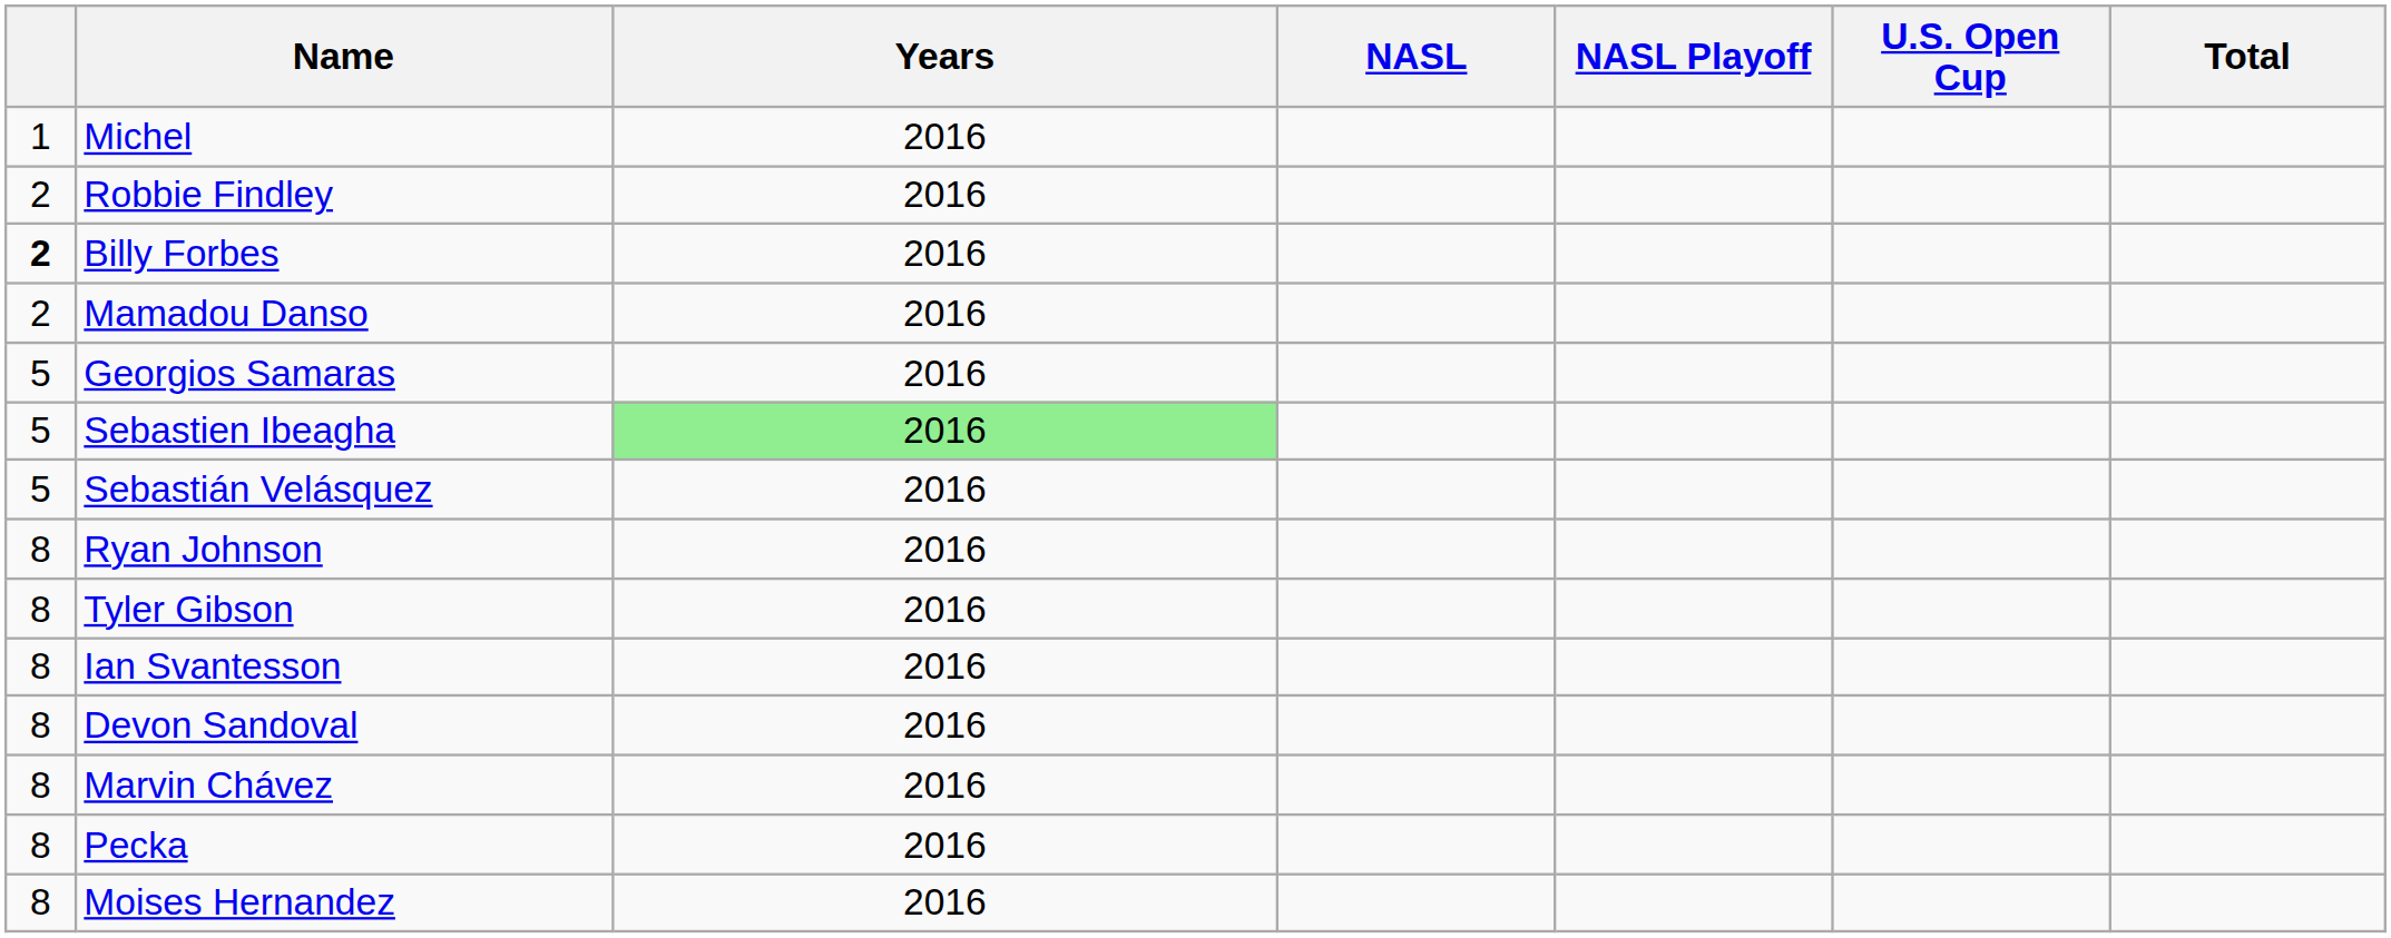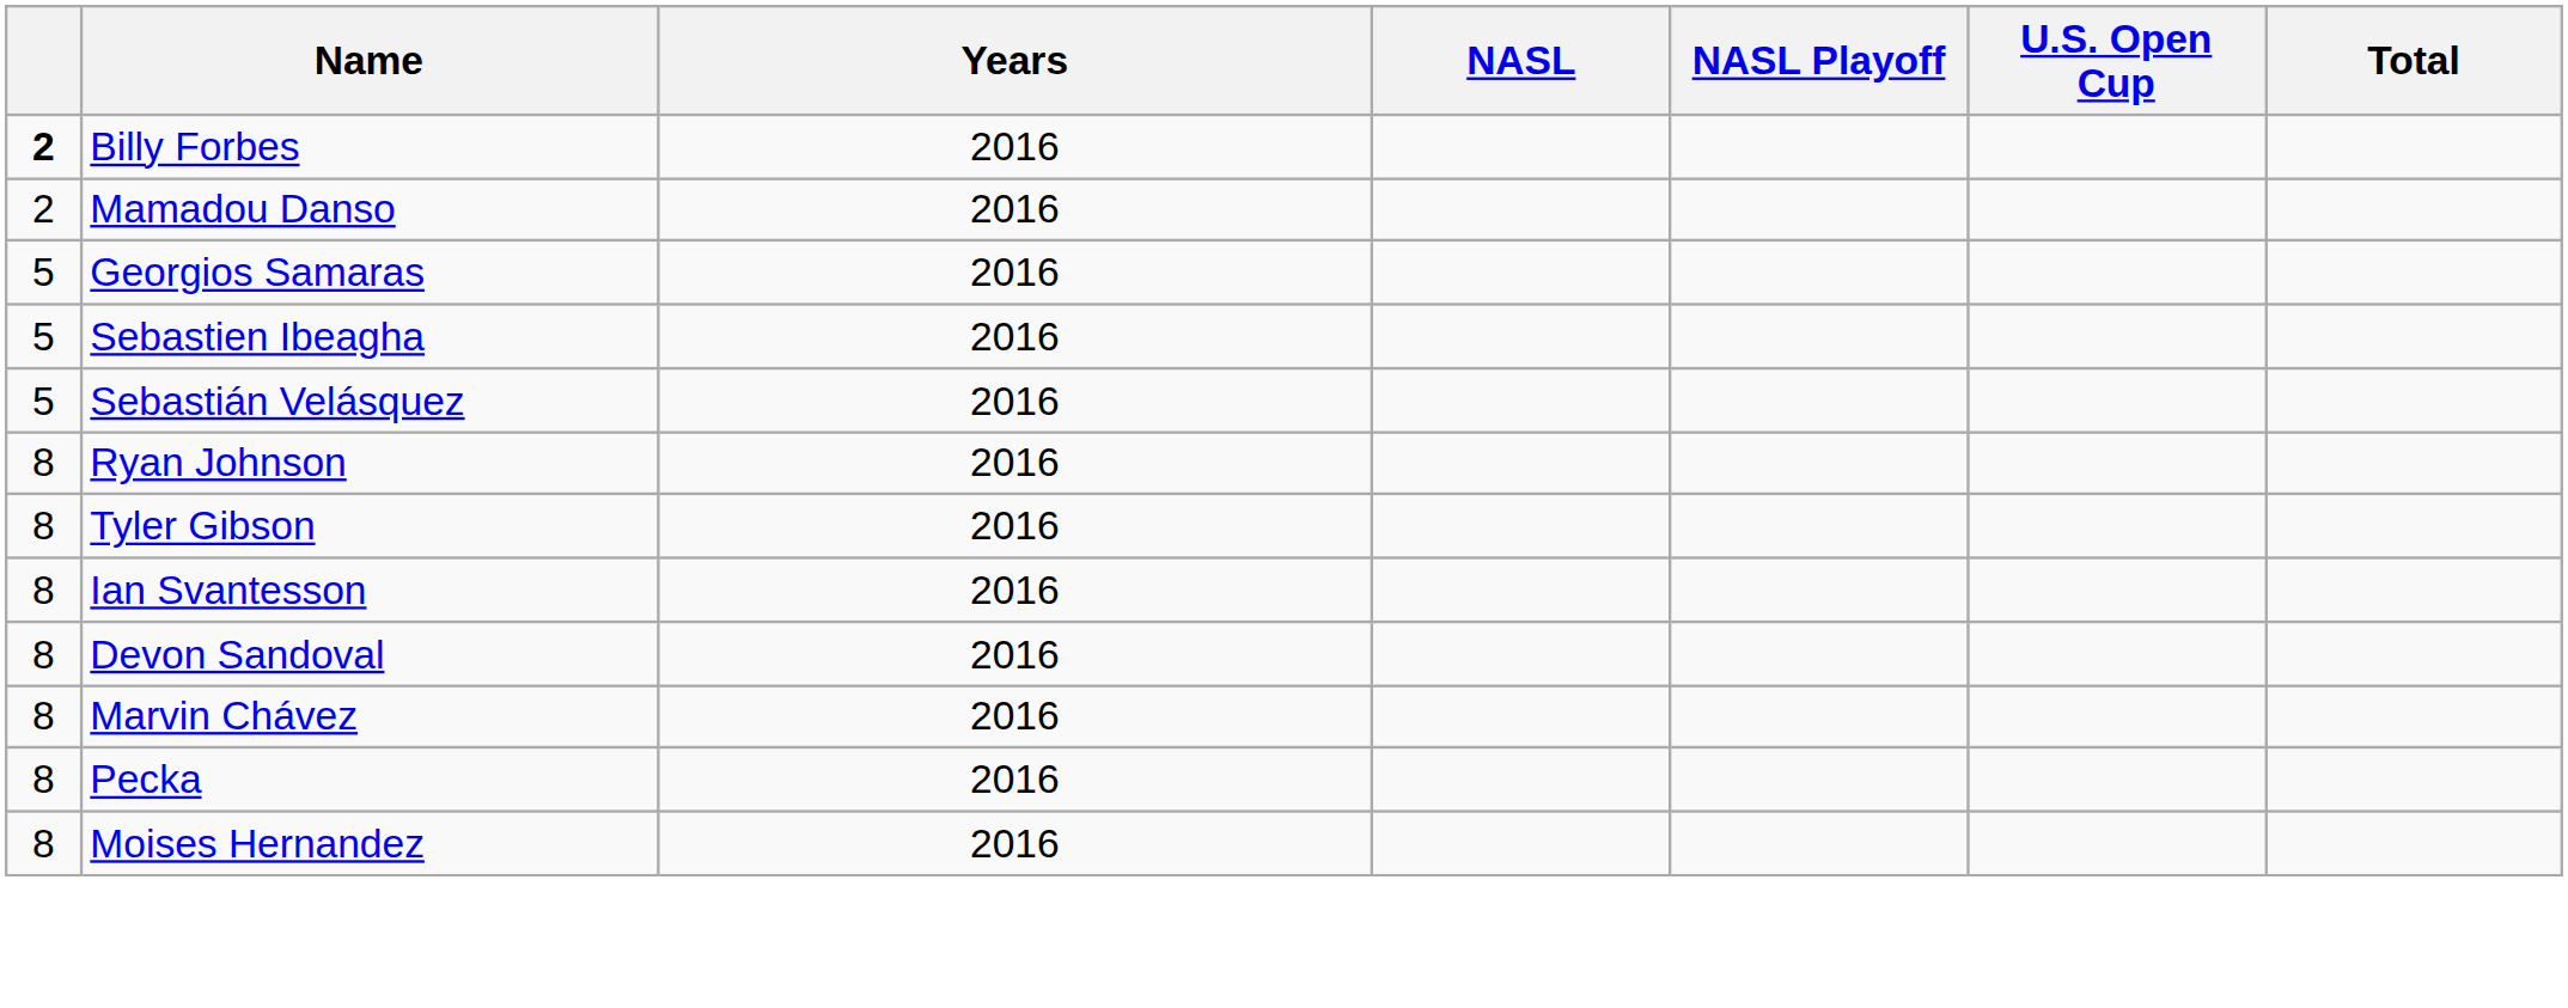- row: 1 | Michel | 2016
- row: 2 | Robbie Findley | 2016
Sebastien Ibeagha | Years: lightgreen background -> no background
